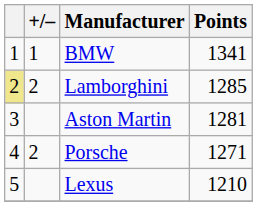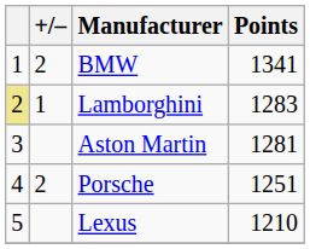BMW | +/–: 1 -> 2
Lamborghini | +/–: 2 -> 1
Lamborghini | Points: 1285 -> 1283
Porsche | Points: 1271 -> 1251
